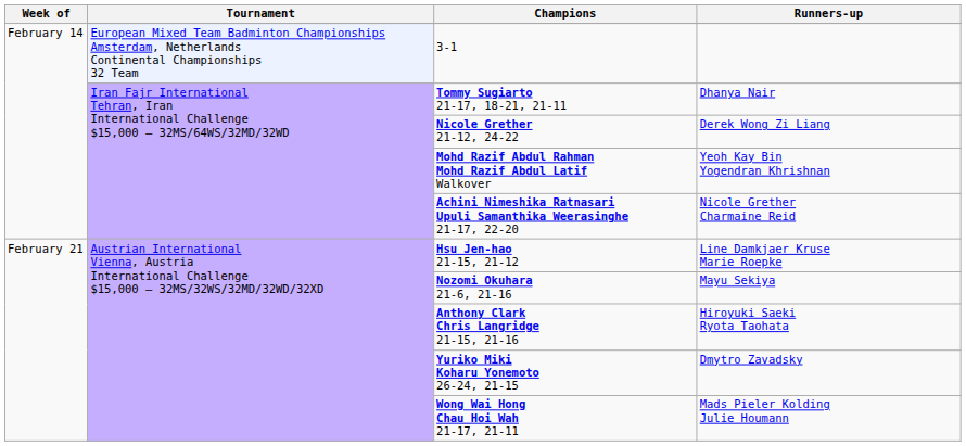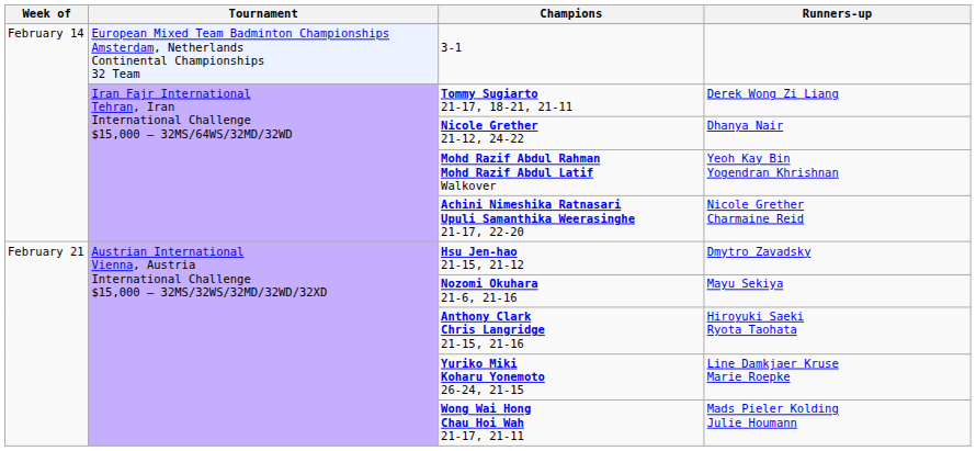Tommy Sugiarto 21-17, 18-21, 21-11 | Runners-up: Dhanya Nair -> Derek Wong Zi Liang
Nicole Grether 21-12, 24-22 | Runners-up: Derek Wong Zi Liang -> Dhanya Nair
Hsu Jen-hao 21-15, 21-12 | Runners-up: Line Damkjaer Kruse Marie Roepke -> Dmytro Zavadsky
Yuriko Miki Koharu Yonemoto 26-24, 21-15 | Runners-up: Dmytro Zavadsky -> Line Damkjaer Kruse Marie Roepke
